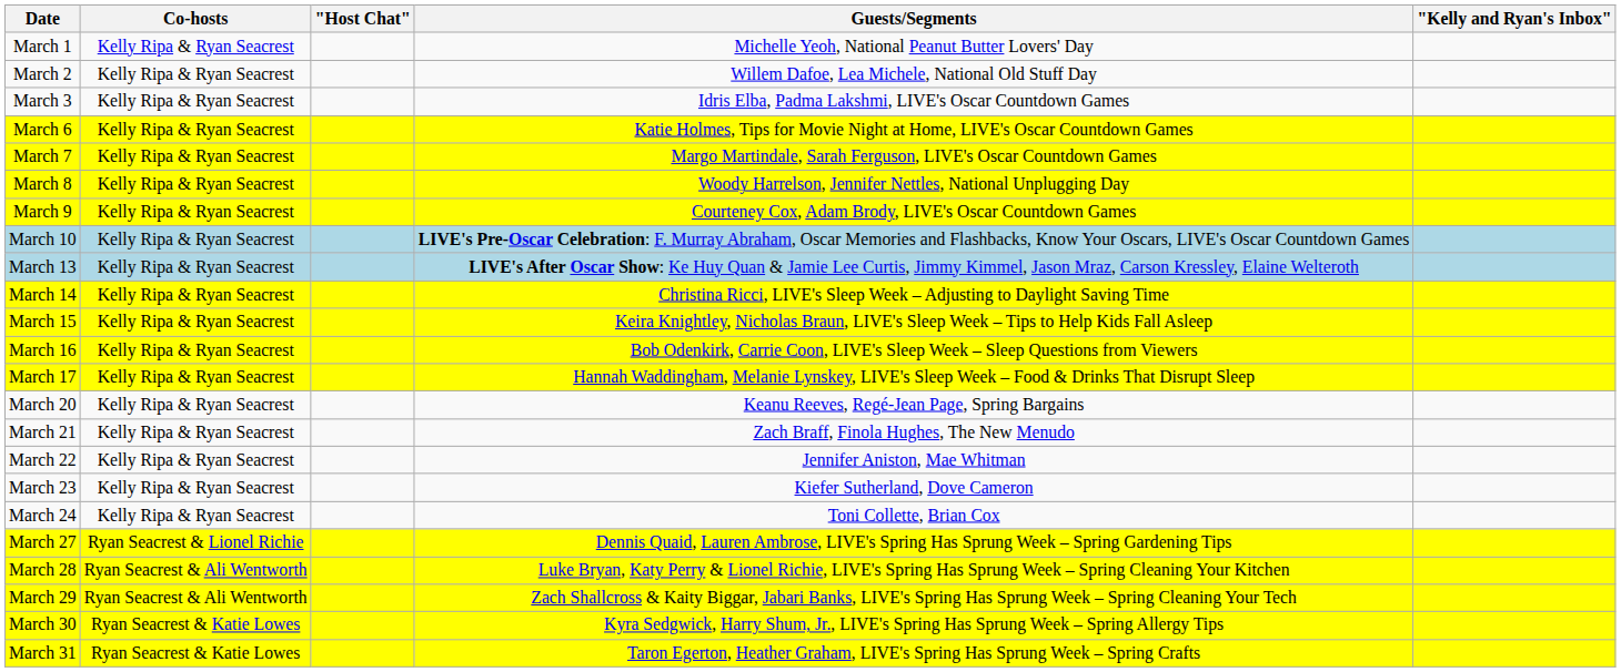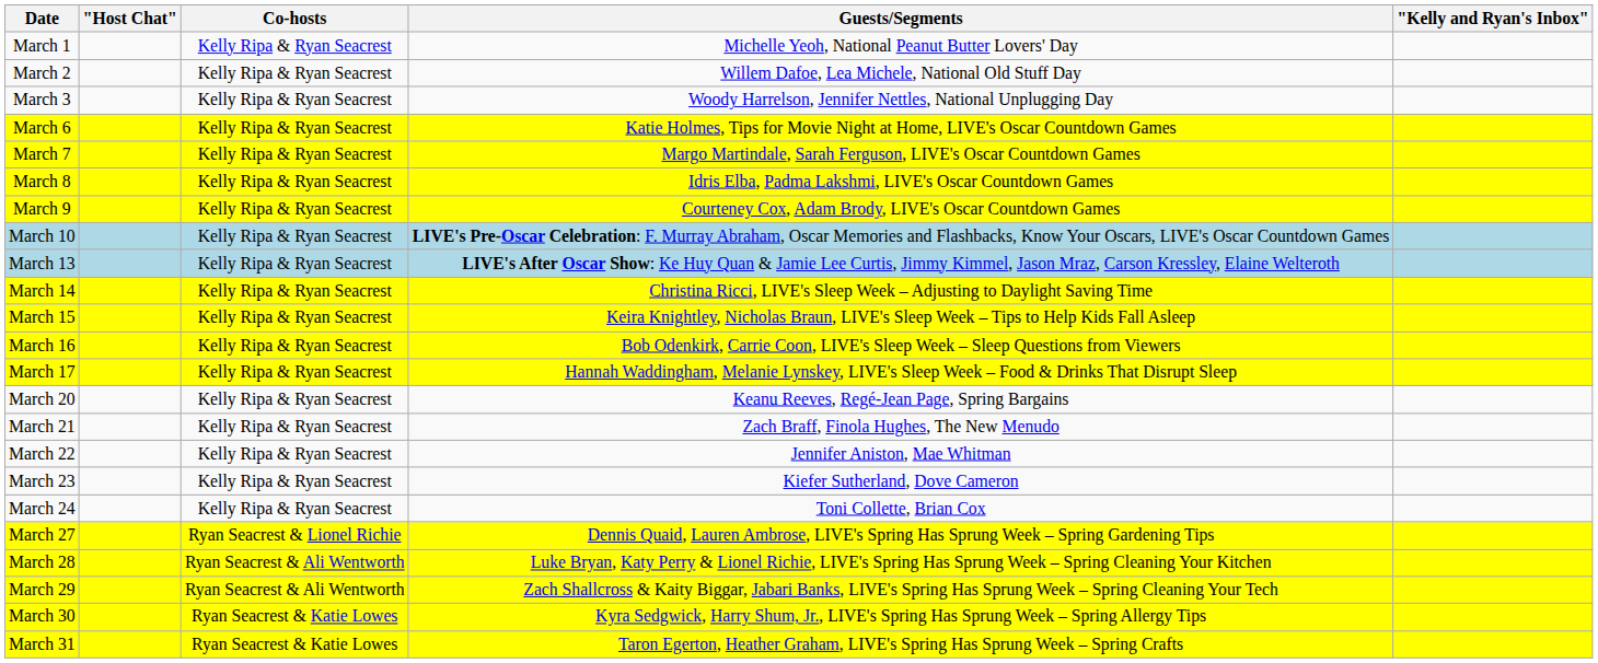columns swapped: Co-hosts <-> "Host Chat"
March 3 | Guests/Segments: Idris Elba, Padma Lakshmi, LIVE's Oscar Countdown Games -> Woody Harrelson, Jennifer Nettles, National Unplugging Day
March 8 | Guests/Segments: Woody Harrelson, Jennifer Nettles, National Unplugging Day -> Idris Elba, Padma Lakshmi, LIVE's Oscar Countdown Games
